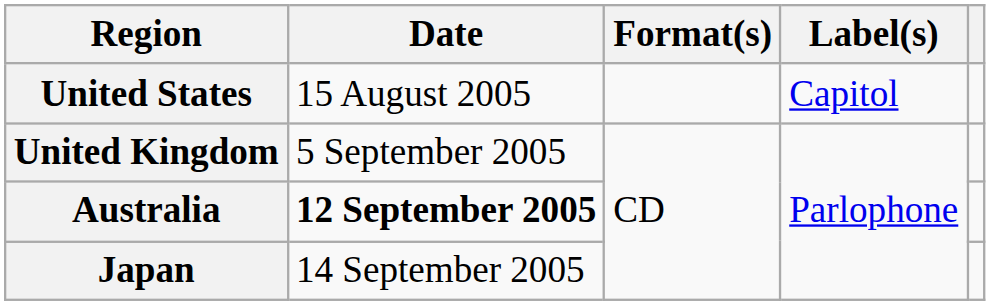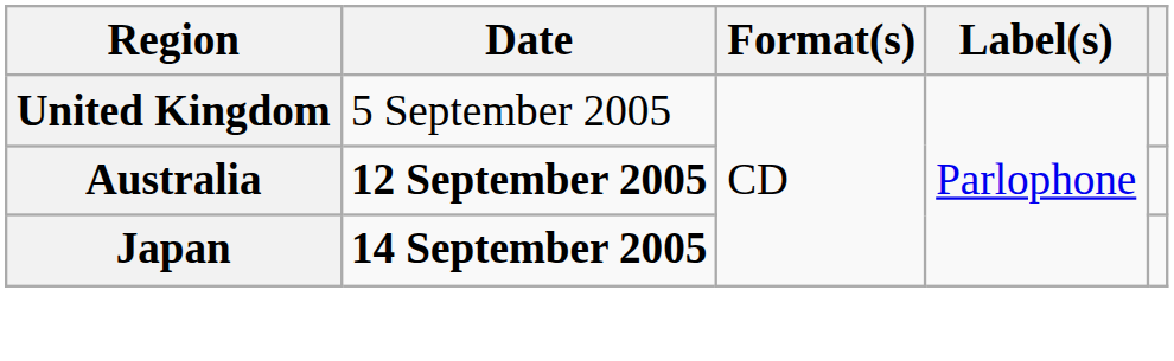- row: United States | 15 August 2005 | Capitol
Japan | Date: normal -> bold
